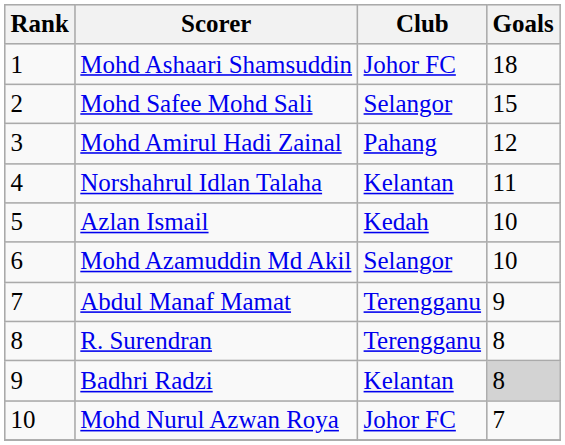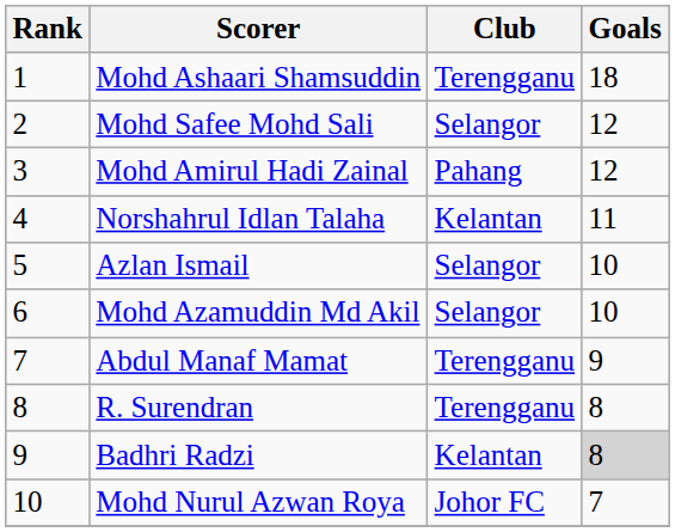Mohd Ashaari Shamsuddin | Club: Johor FC -> Terengganu
Mohd Safee Mohd Sali | Goals: 15 -> 12
Azlan Ismail | Club: Kedah -> Selangor
